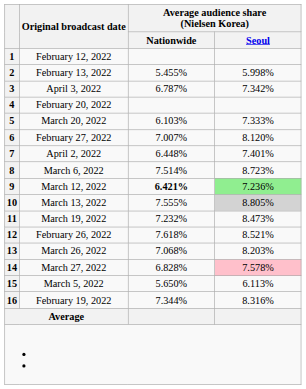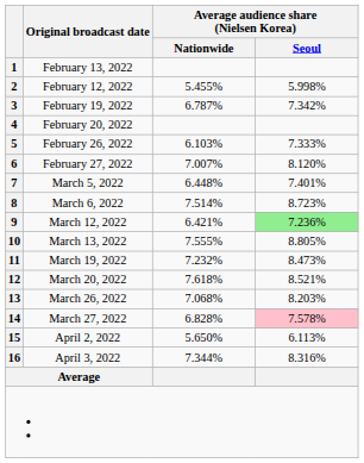1 | Original broadcast date: February 12, 2022 -> February 13, 2022
2 | Original broadcast date: February 13, 2022 -> February 12, 2022
3 | Original broadcast date: April 3, 2022 -> February 19, 2022
5 | Original broadcast date: March 20, 2022 -> February 26, 2022
7 | Original broadcast date: April 2, 2022 -> March 5, 2022
9 | Average audience share (Nielsen Korea) / Nationwide: bold -> normal
10 | Average audience share (Nielsen Korea) / Seoul: lightgrey background -> no background
12 | Original broadcast date: February 26, 2022 -> March 20, 2022
15 | Original broadcast date: March 5, 2022 -> April 2, 2022
16 | Original broadcast date: February 19, 2022 -> April 3, 2022
